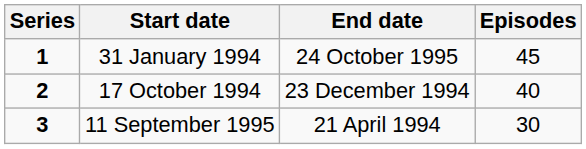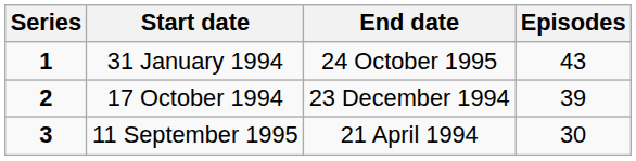31 January 1994 | Episodes: 45 -> 43
17 October 1994 | Episodes: 40 -> 39
